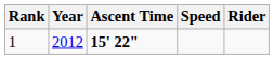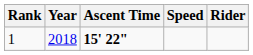1 | Year: 2012 -> 2018
